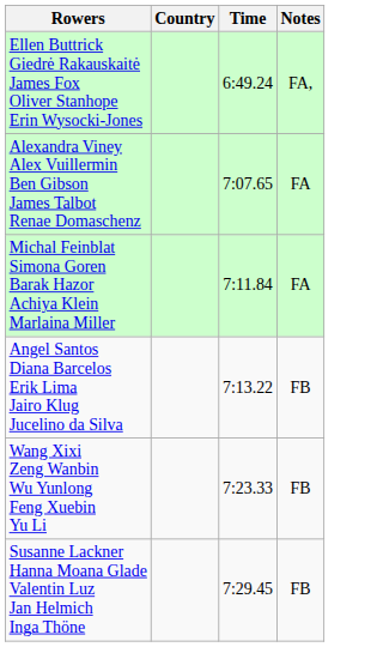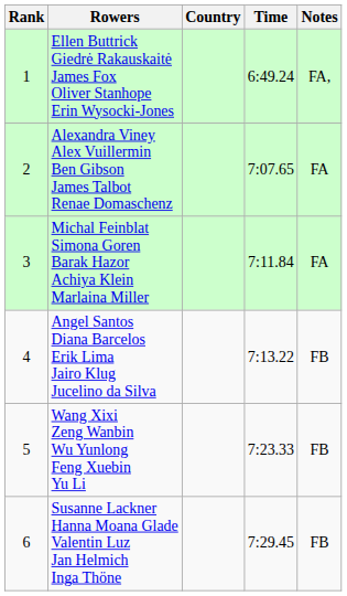+ column: Rank | 1 | 2 | 3 | 4 | 5 | 6
